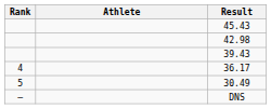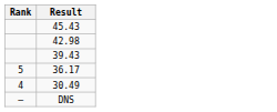- column: Athlete
36.17 | Rank: 4 -> 5
30.49 | Rank: 5 -> 4
